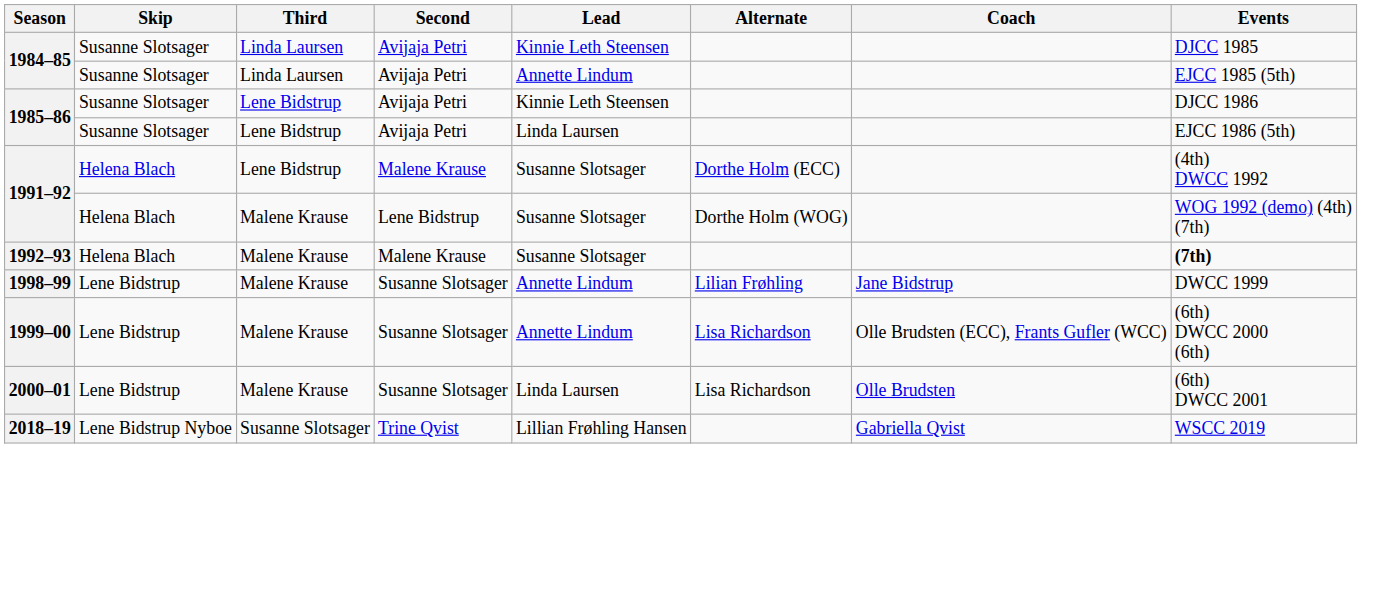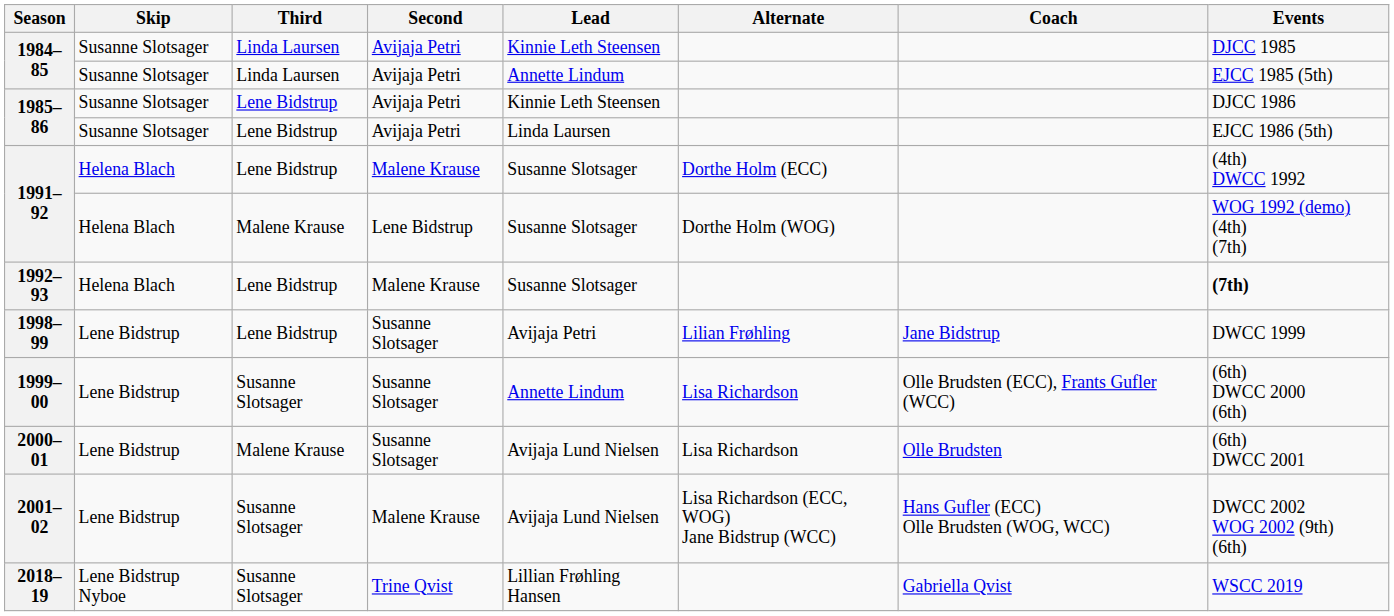1992–93 | Third: Malene Krause -> Lene Bidstrup
1998–99 | Third: Malene Krause -> Lene Bidstrup
1998–99 | Lead: Annette Lindum -> Avijaja Petri
1999–00 | Third: Malene Krause -> Susanne Slotsager
2000–01 | Lead: Linda Laursen -> Avijaja Lund Nielsen
+ row: 2001–02 | Lene Bidstrup | Susanne Slotsager | Malene Krause | Avijaja Lund Nielsen | Lisa Richardson (ECC, WOG) Jane Bidstrup (WCC) | Hans Gufler (ECC) Olle Brudsten (WOG, WCC) | DWCC 2002 WOG 2002 (9th) (6th)
